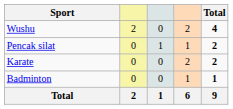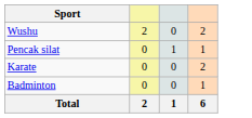- column: Total | 4 | 2 | 2 | 1 | 9
